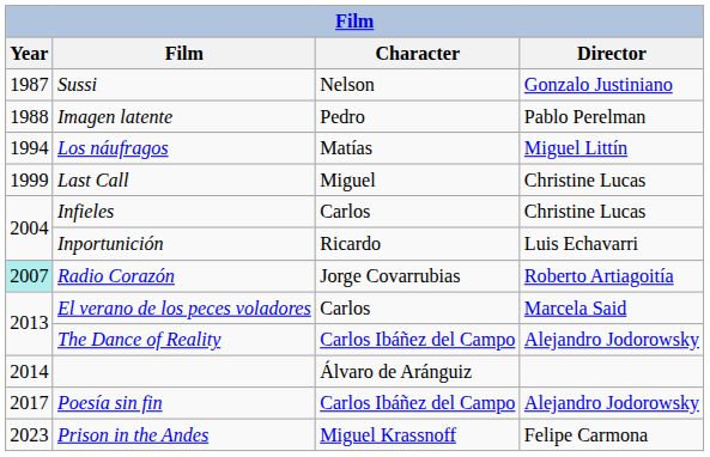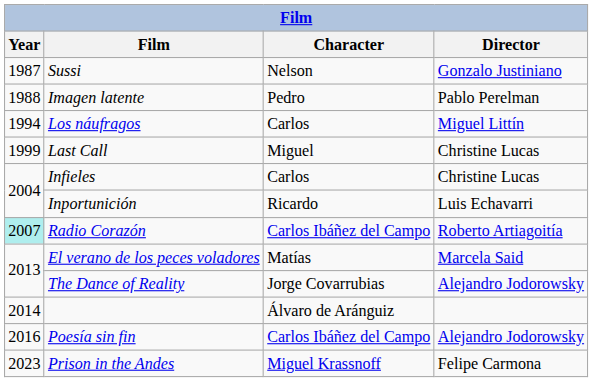Los náufragos | Character: Matías -> Carlos
Radio Corazón | Character: Jorge Covarrubias -> Carlos Ibáñez del Campo
El verano de los peces voladores | Character: Carlos -> Matías
The Dance of Reality | Character: Carlos Ibáñez del Campo -> Jorge Covarrubias
Poesía sin fin | Year: 2017 -> 2016
